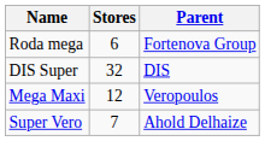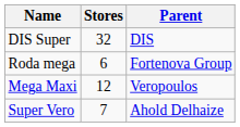rows swapped: Roda mega <-> DIS Super
